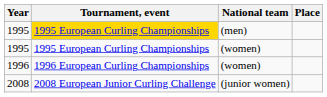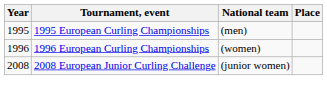1995 / (men) | Tournament, event: gold background -> no background
- row: 1995 | 1995 European Curling Championships | (women)
